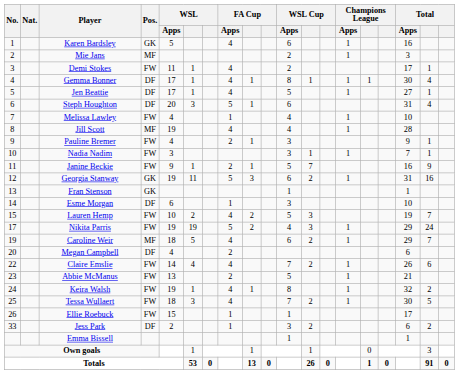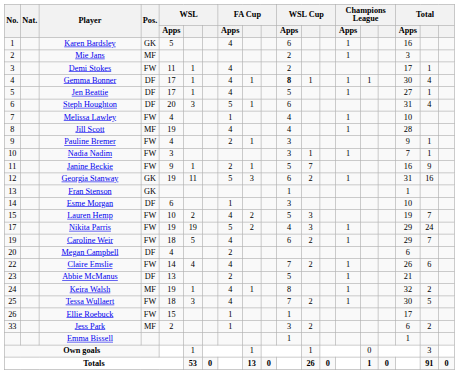Gemma Bonner | WSL Cup / Apps: normal -> bold
Caroline Weir | Pos.: MF -> FW
Abbie McManus | Pos.: FW -> DF
Keira Walsh | Pos.: FW -> MF
Jess Park | Pos.: DF -> MF
